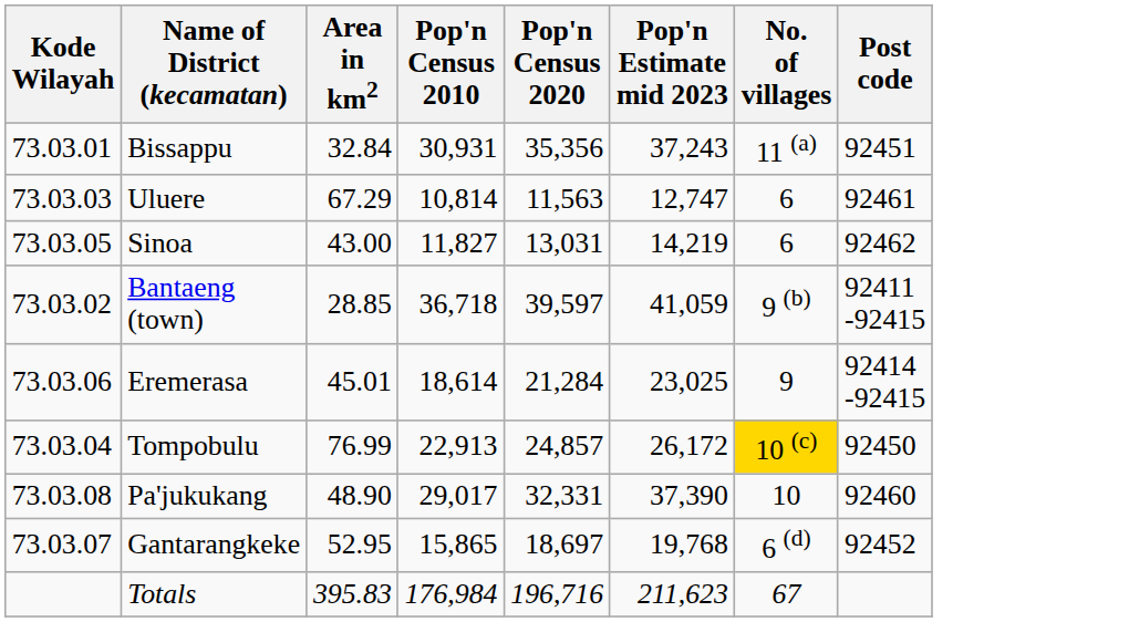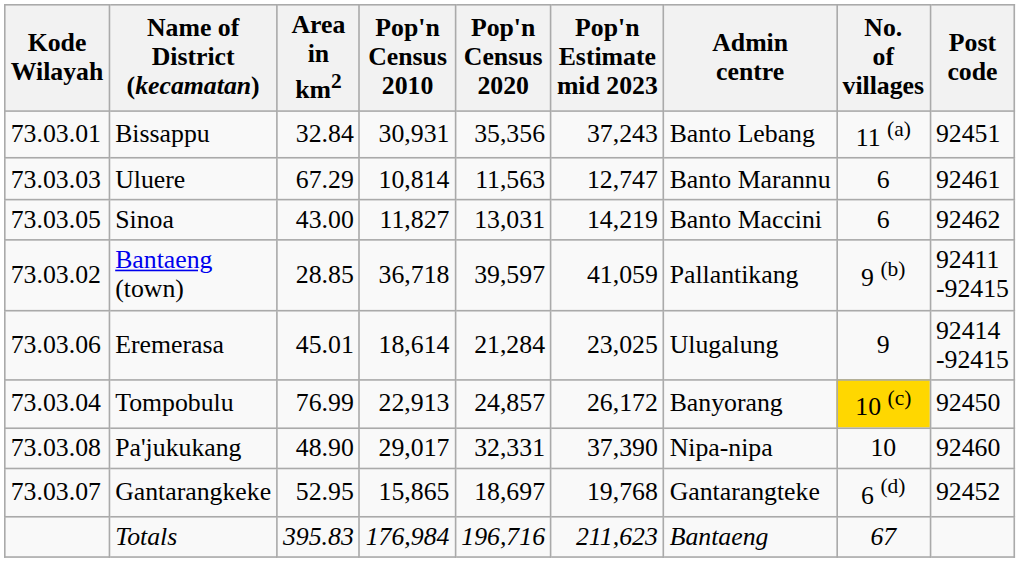+ column: Admin centre | Banto Lebang | Banto Marannu | Banto Maccini | Pallantikang | Ulugalung | Banyorang | Nipa-nipa | Gantarangteke | Bantaeng
